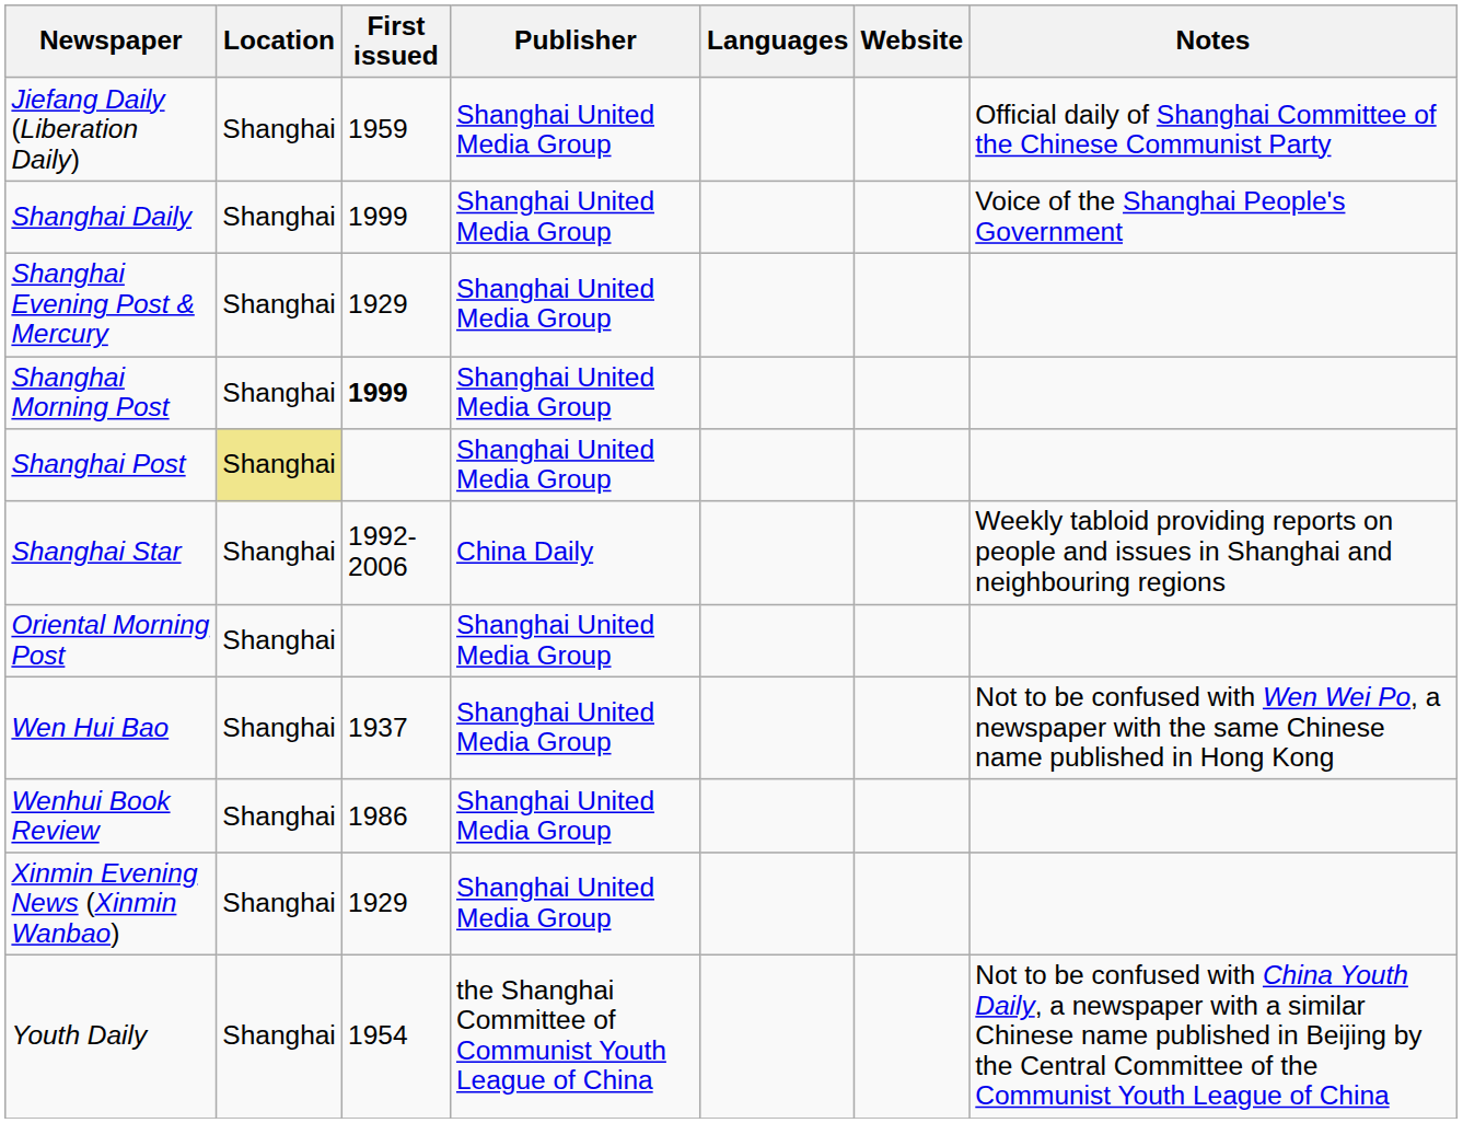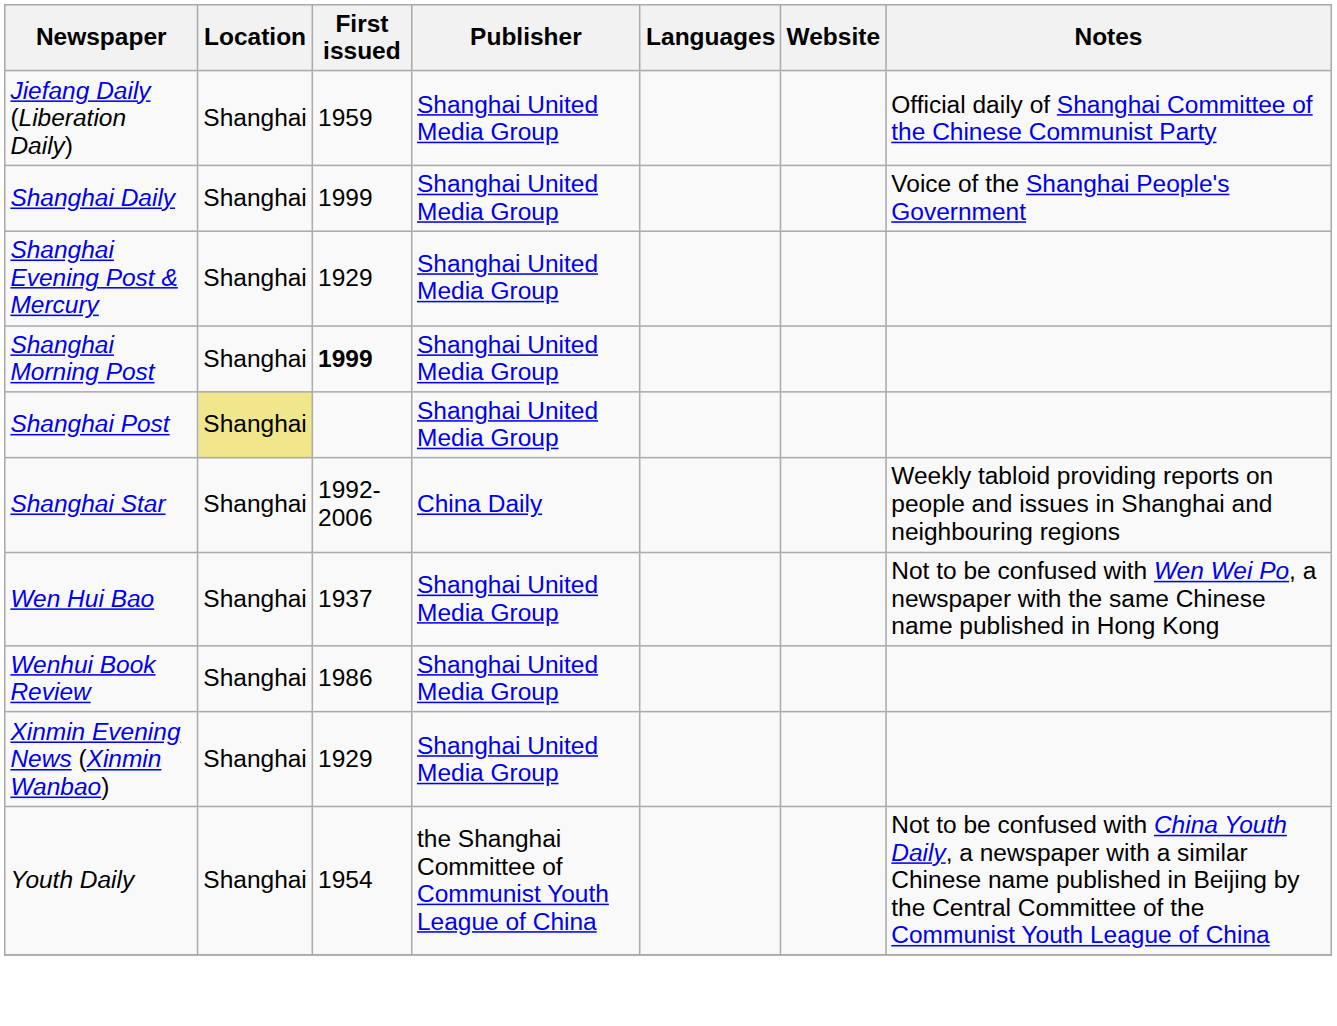- row: Oriental Morning Post | Shanghai | Shanghai United Media Group
